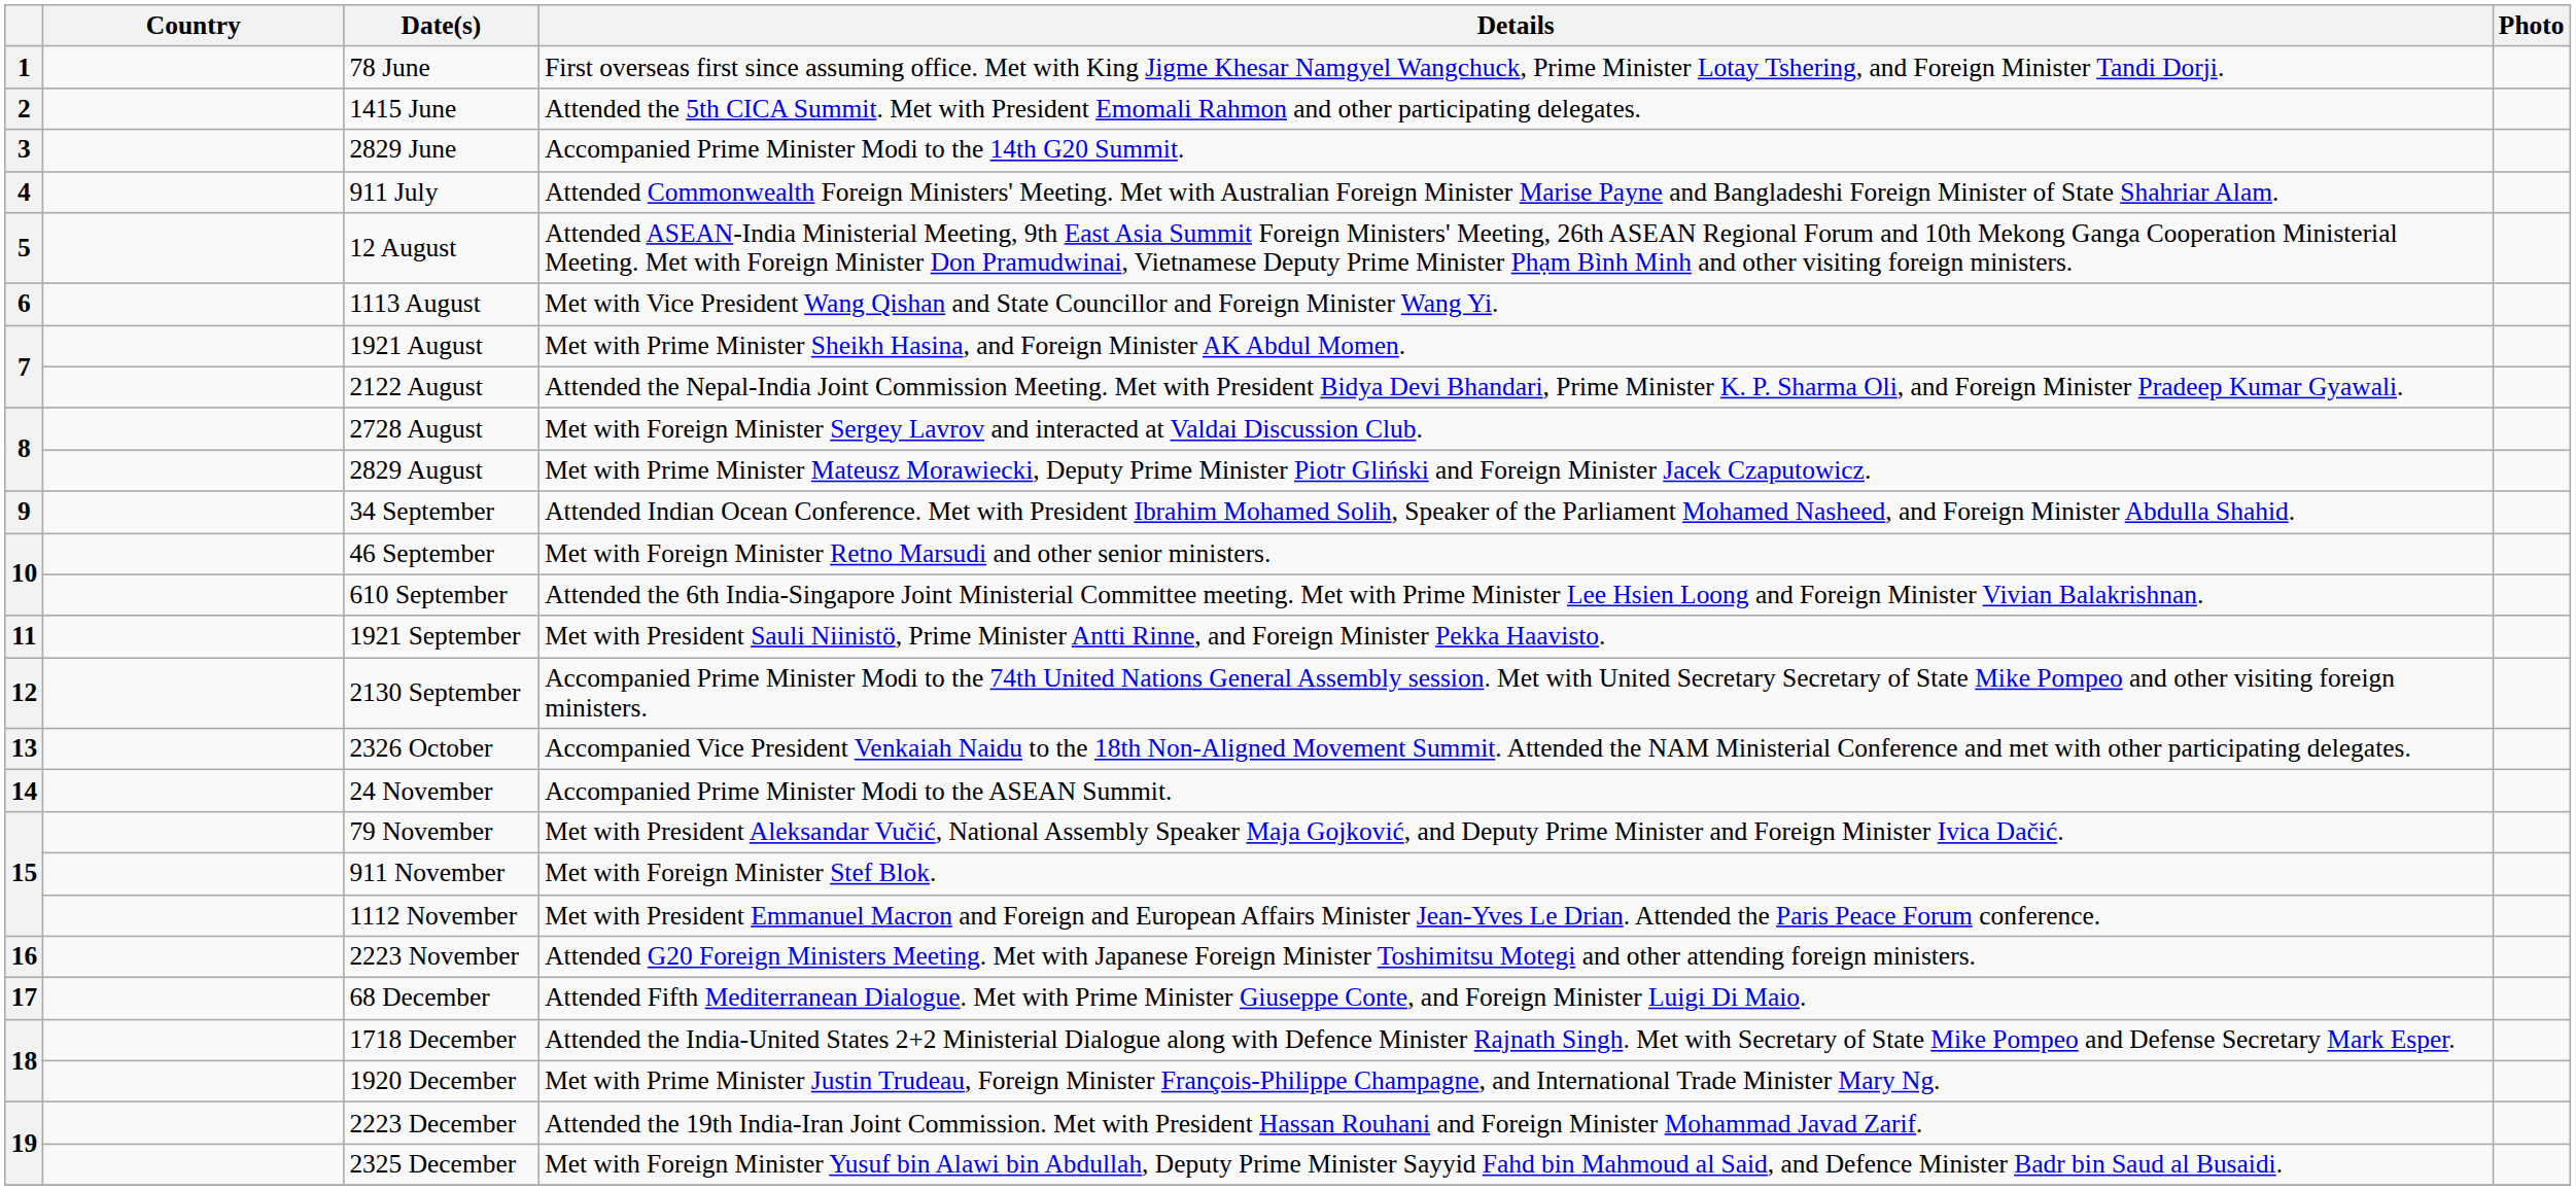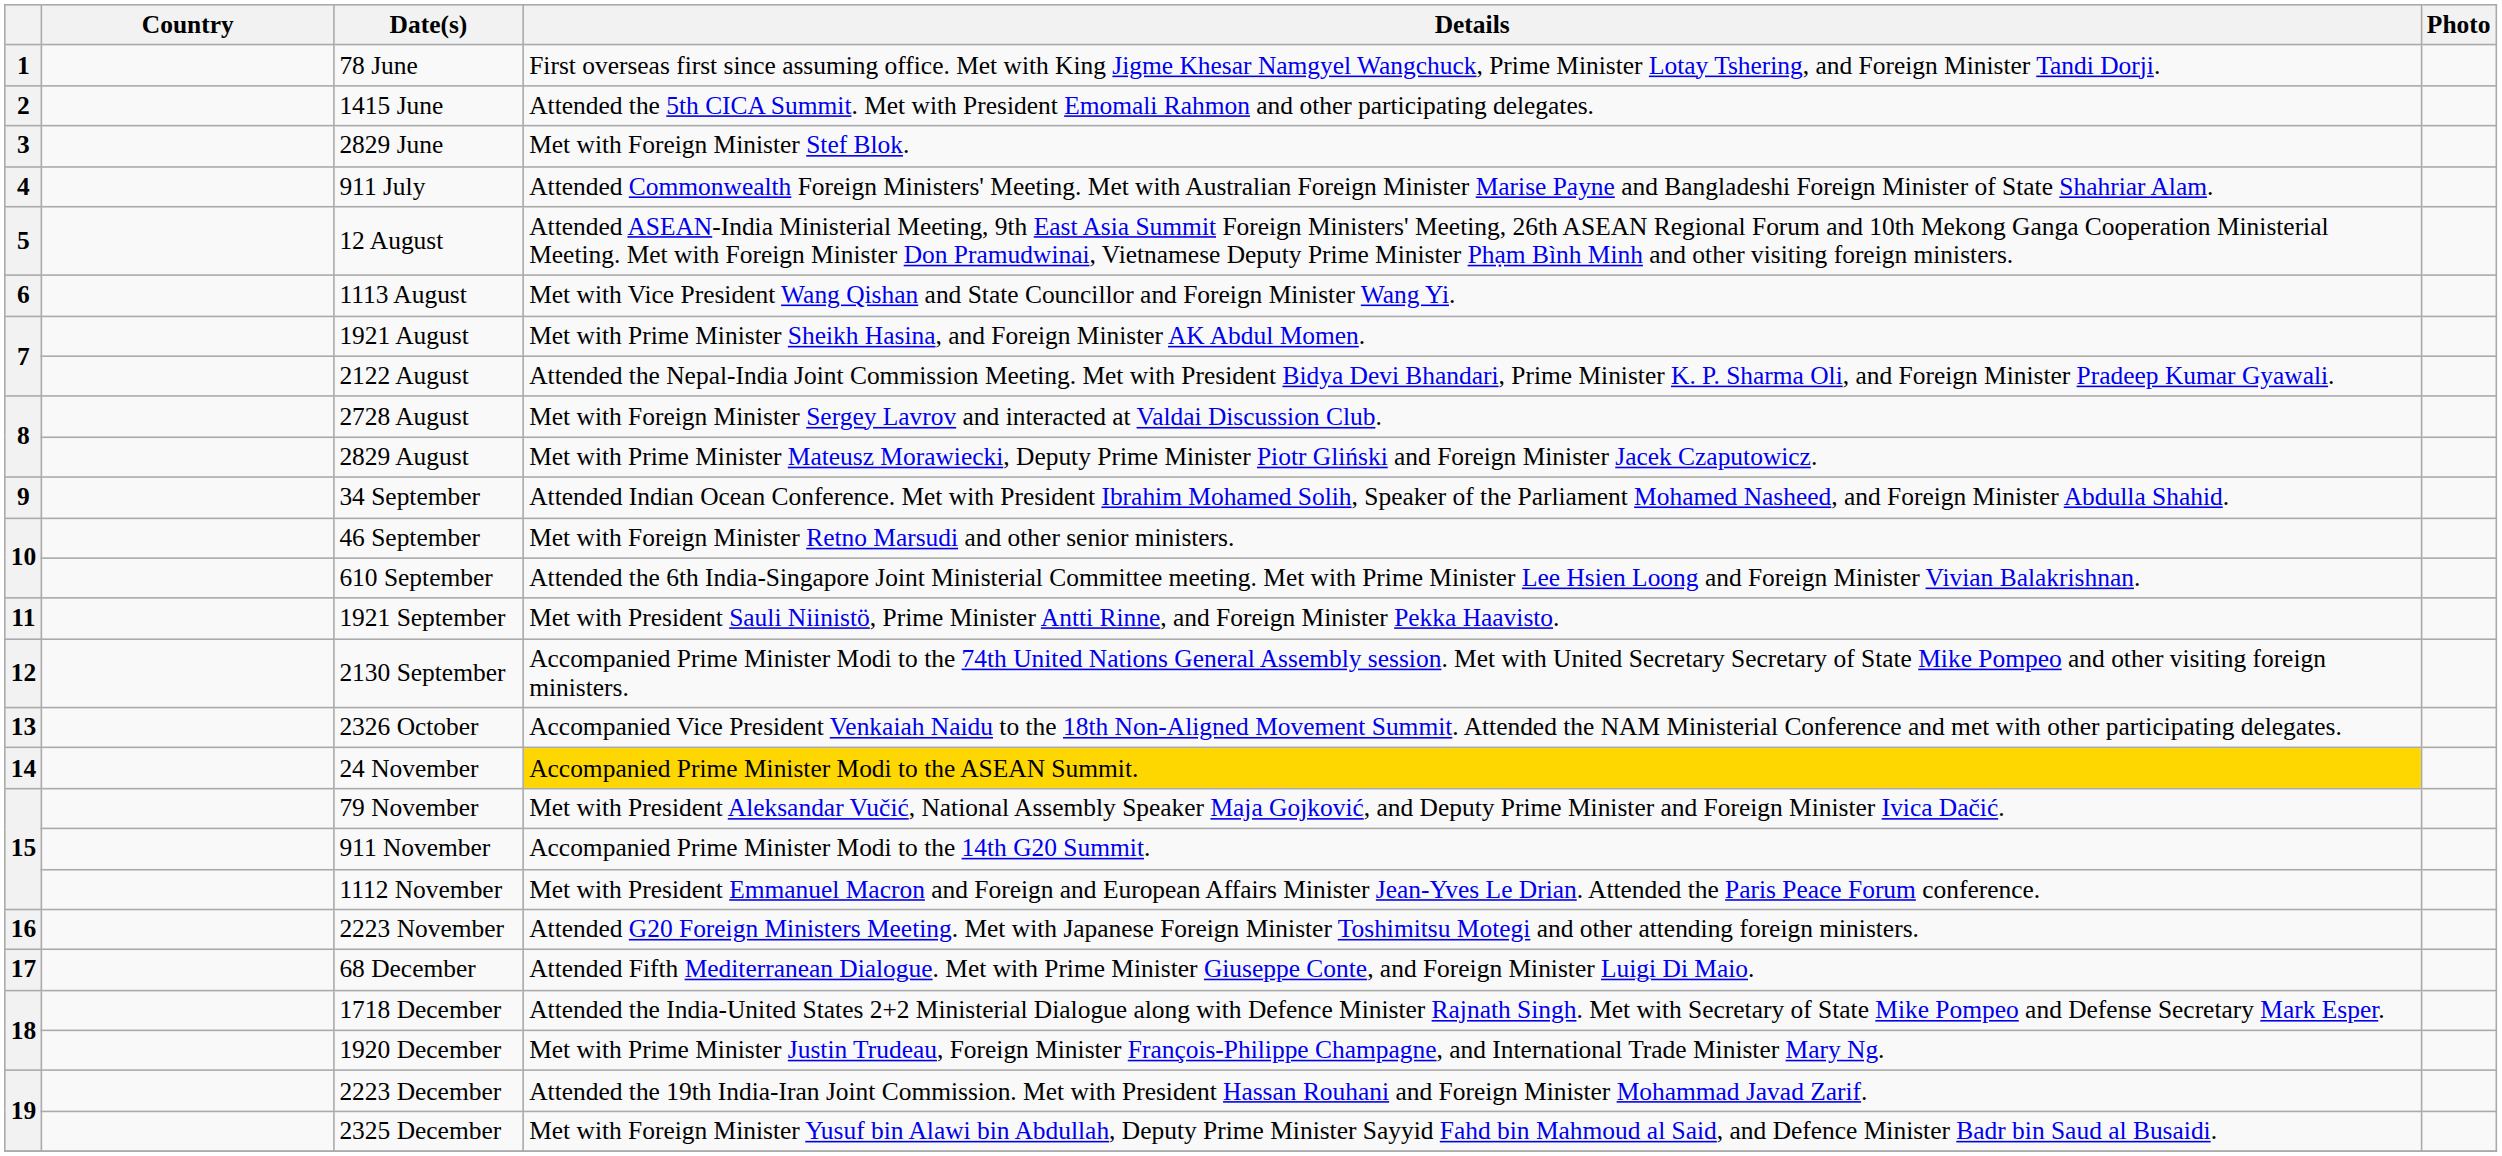2829 June | Details: Accompanied Prime Minister Modi to the 14th G20 Summit. -> Met with Foreign Minister Stef Blok.
24 November | Details: no background -> gold background
911 November | Details: Met with Foreign Minister Stef Blok. -> Accompanied Prime Minister Modi to the 14th G20 Summit.
